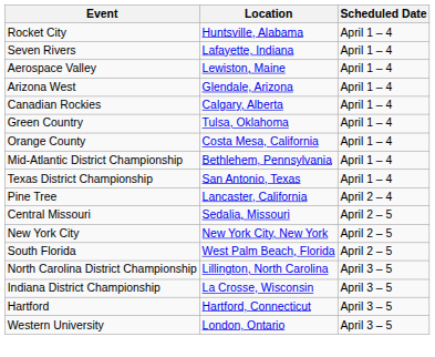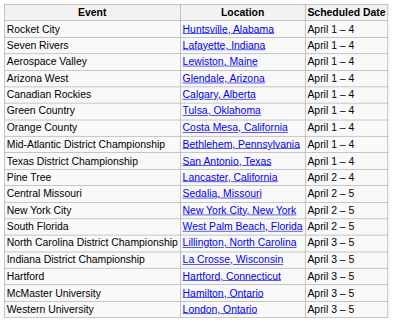+ row: McMaster University | Hamilton, Ontario | April 3 – 5
